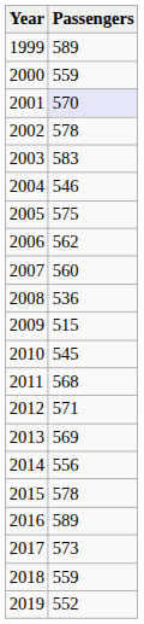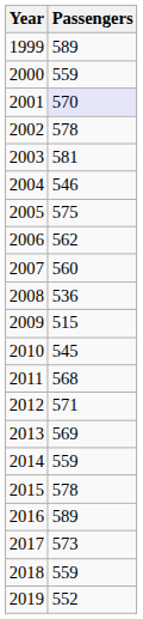2003 | Passengers: 583 -> 581
2014 | Passengers: 556 -> 559
